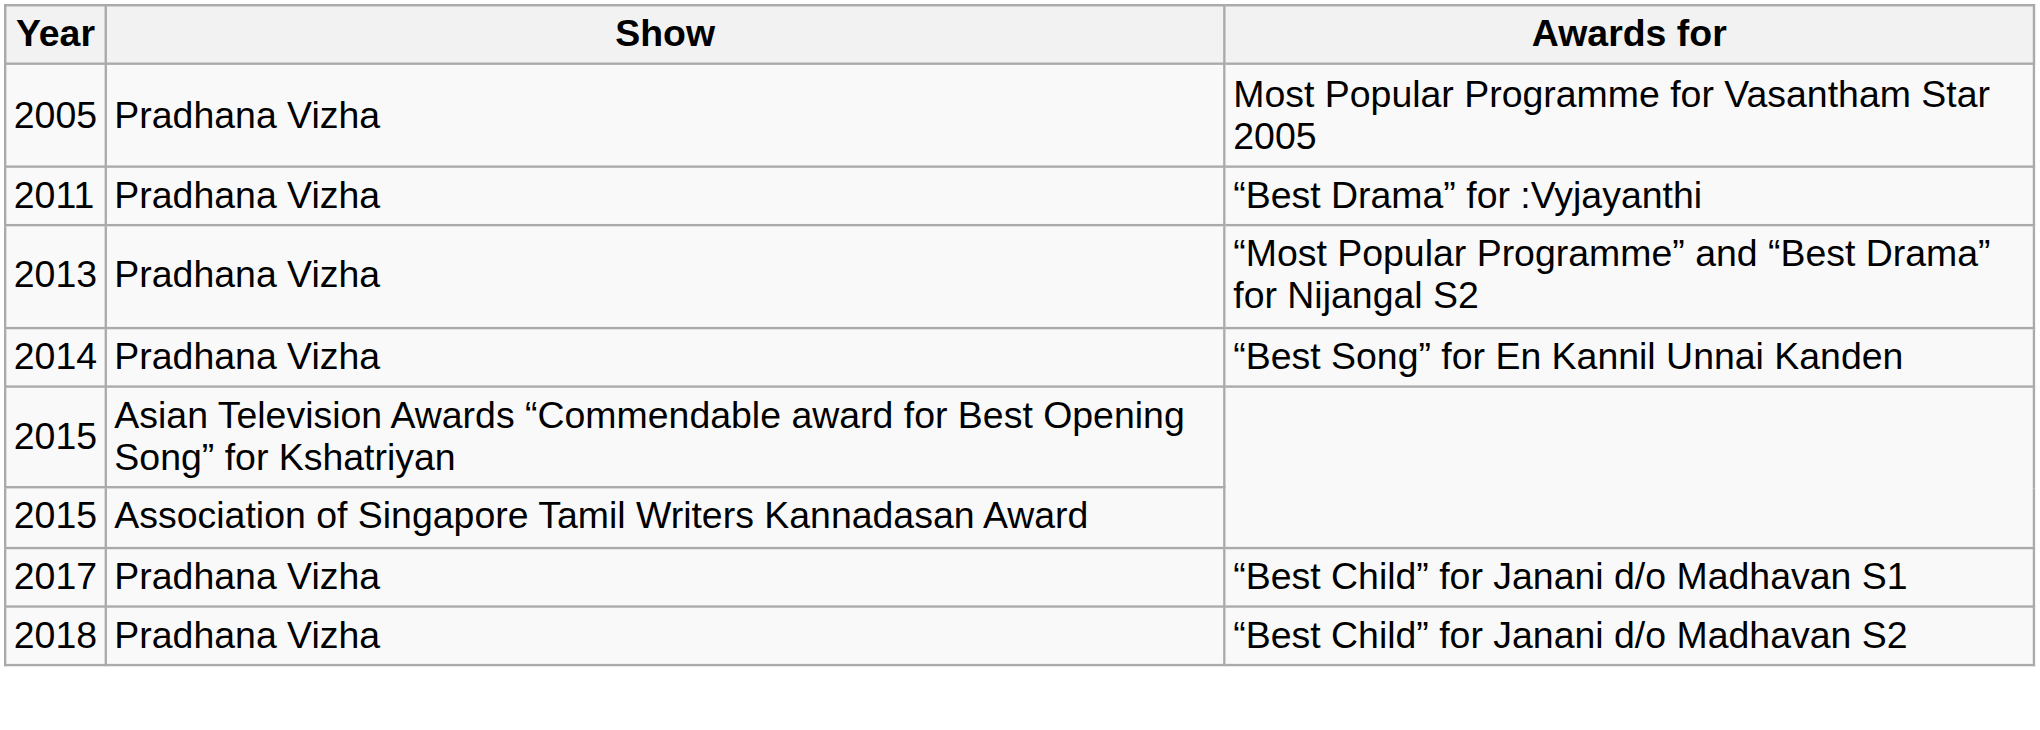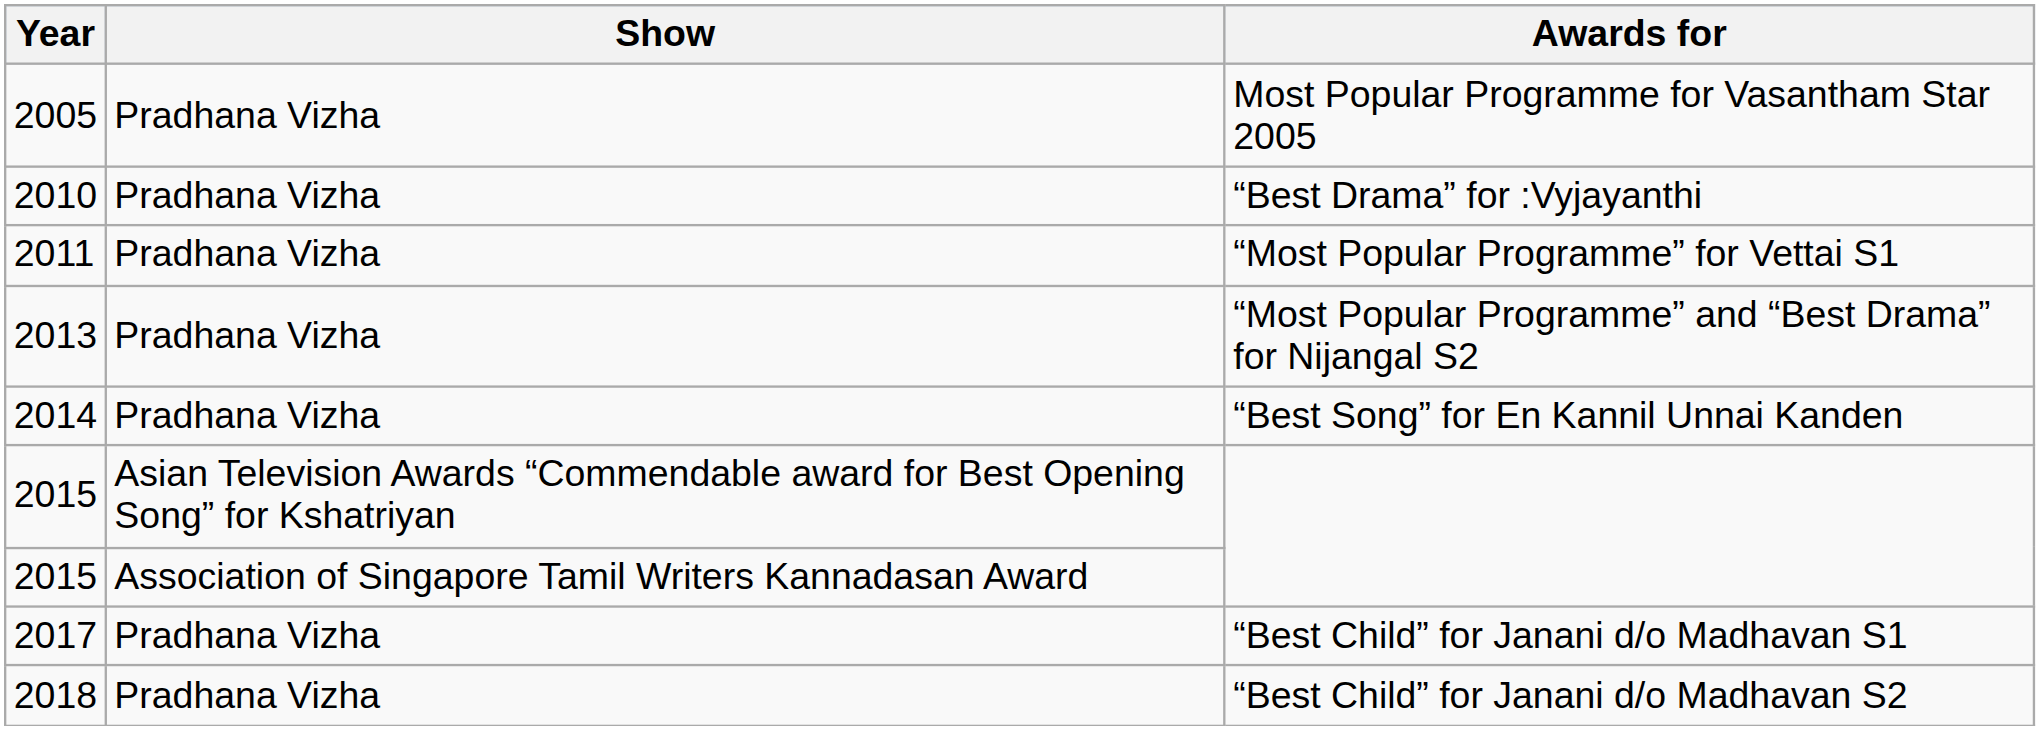“Best Drama” for :Vyjayanthi | Year: 2011 -> 2010
+ row: 2011 | Pradhana Vizha | “Most Popular Programme” for Vettai S1
